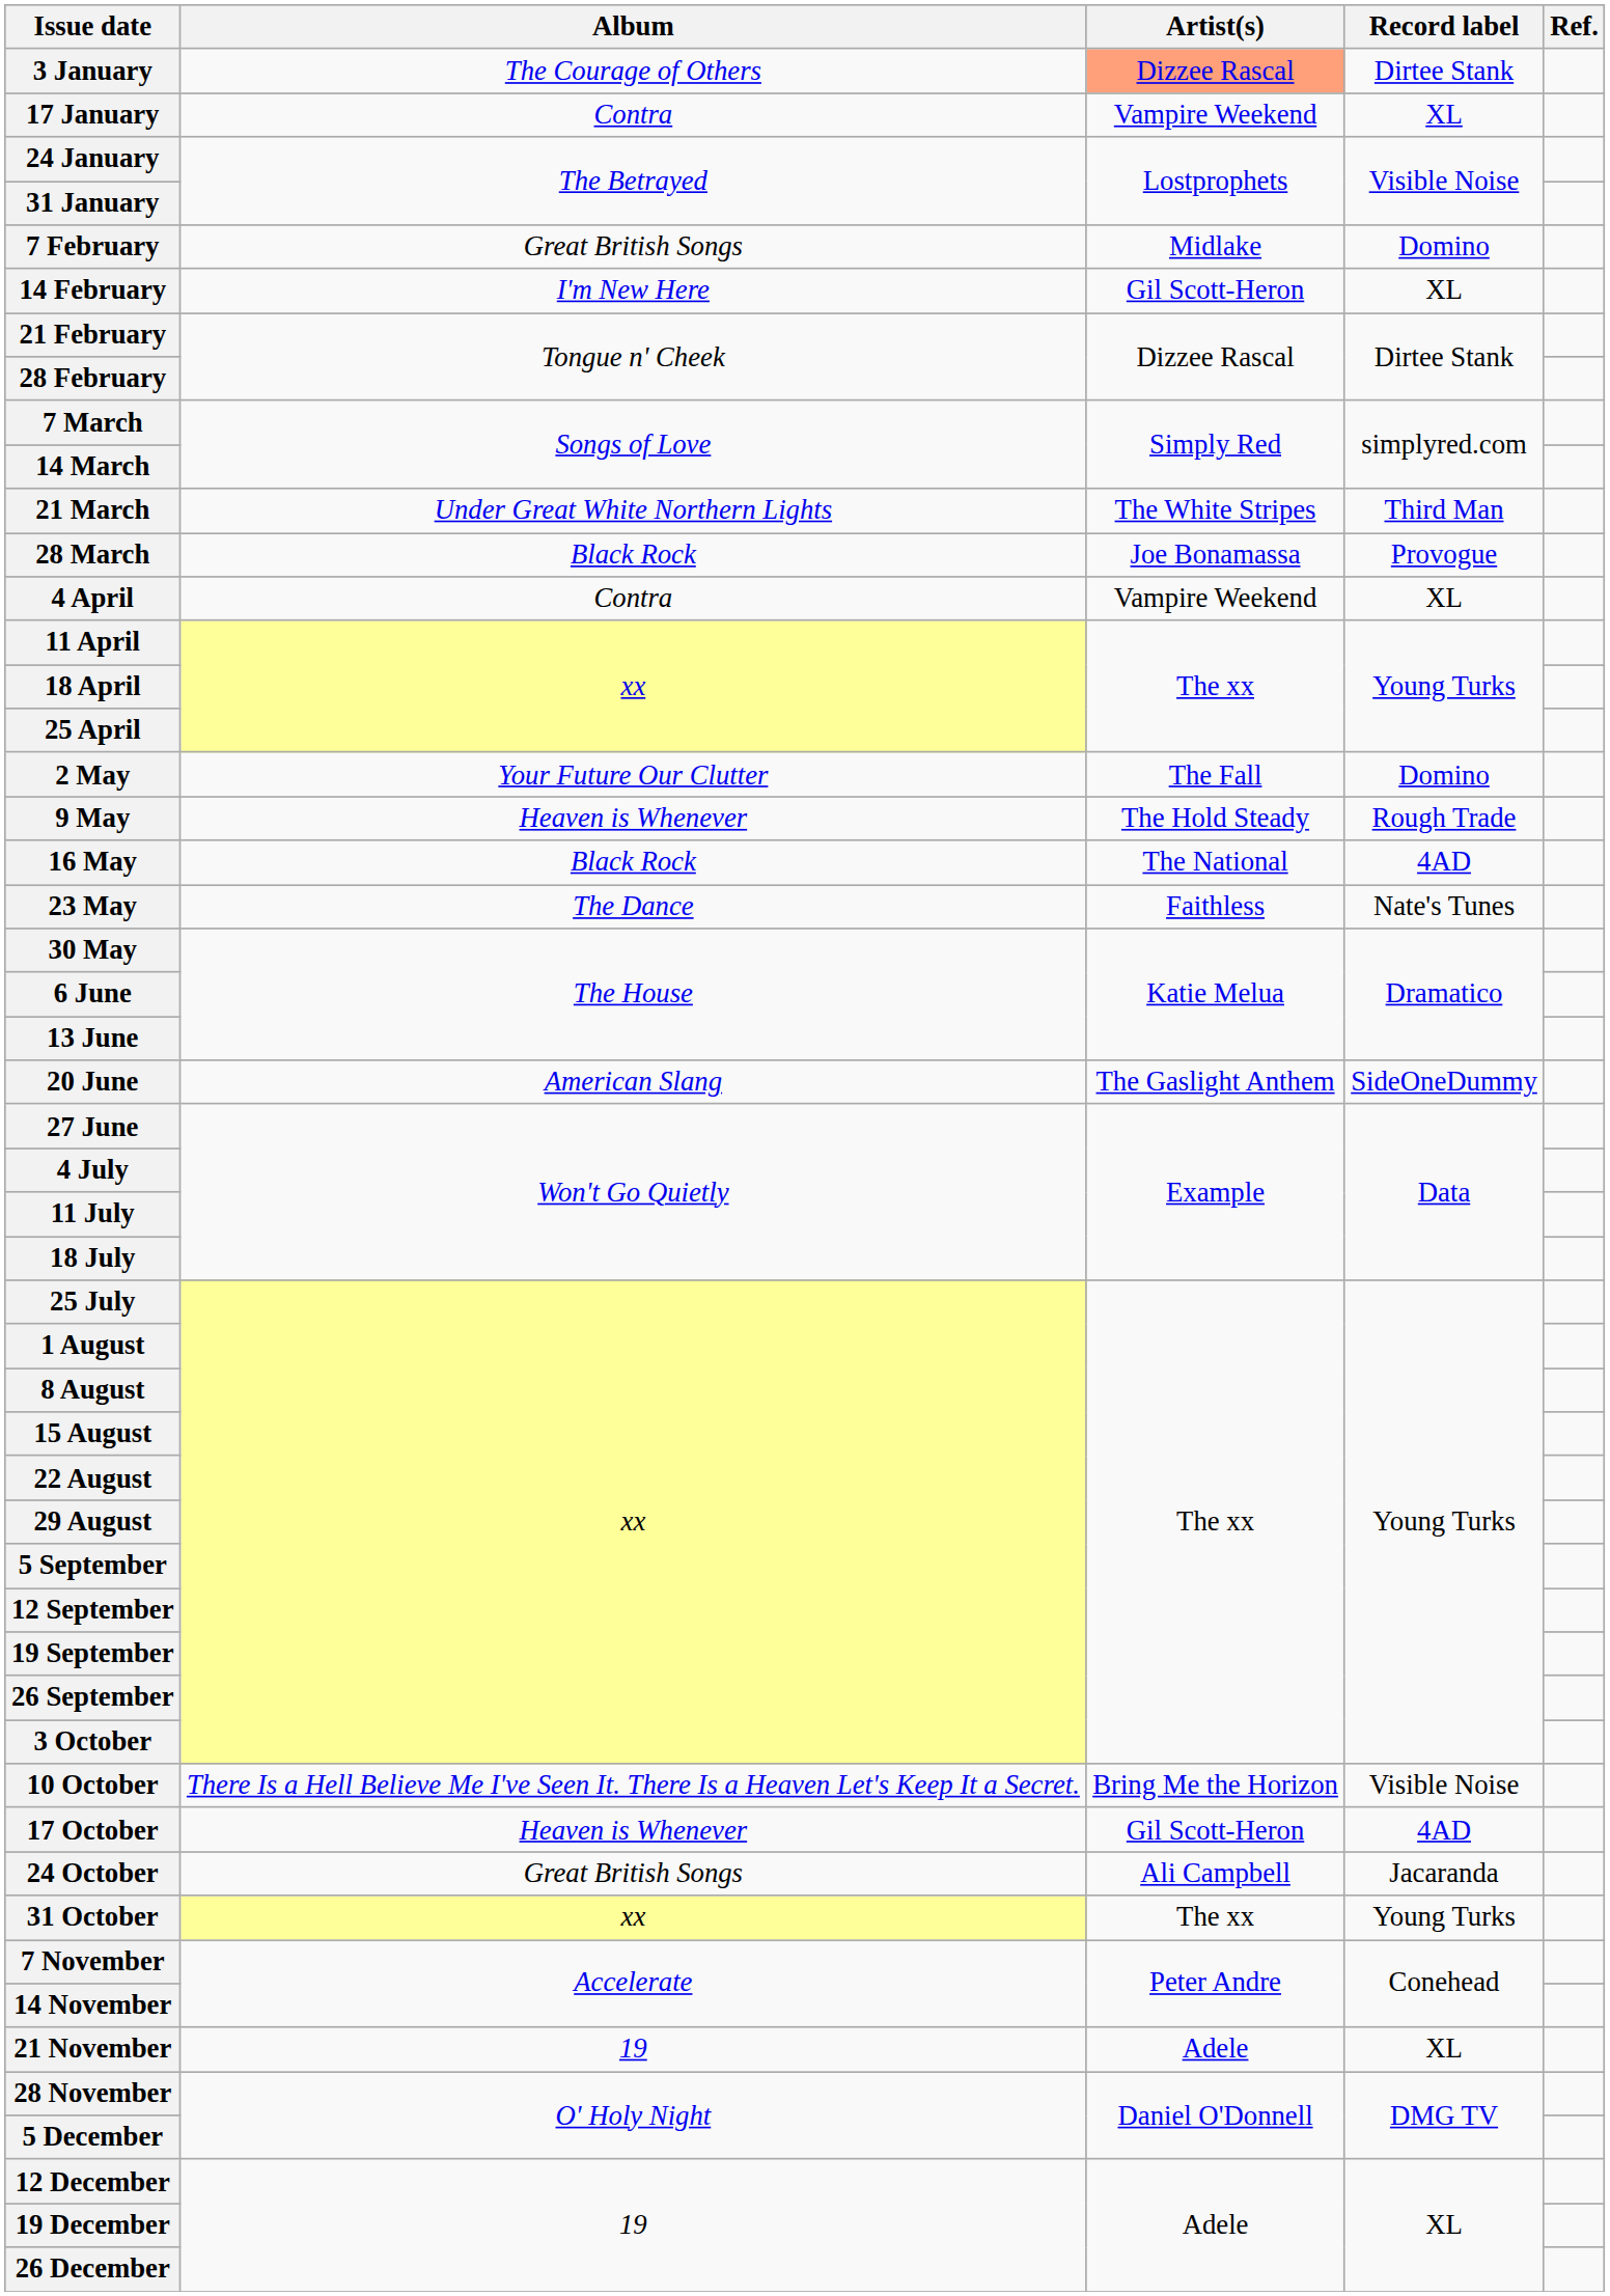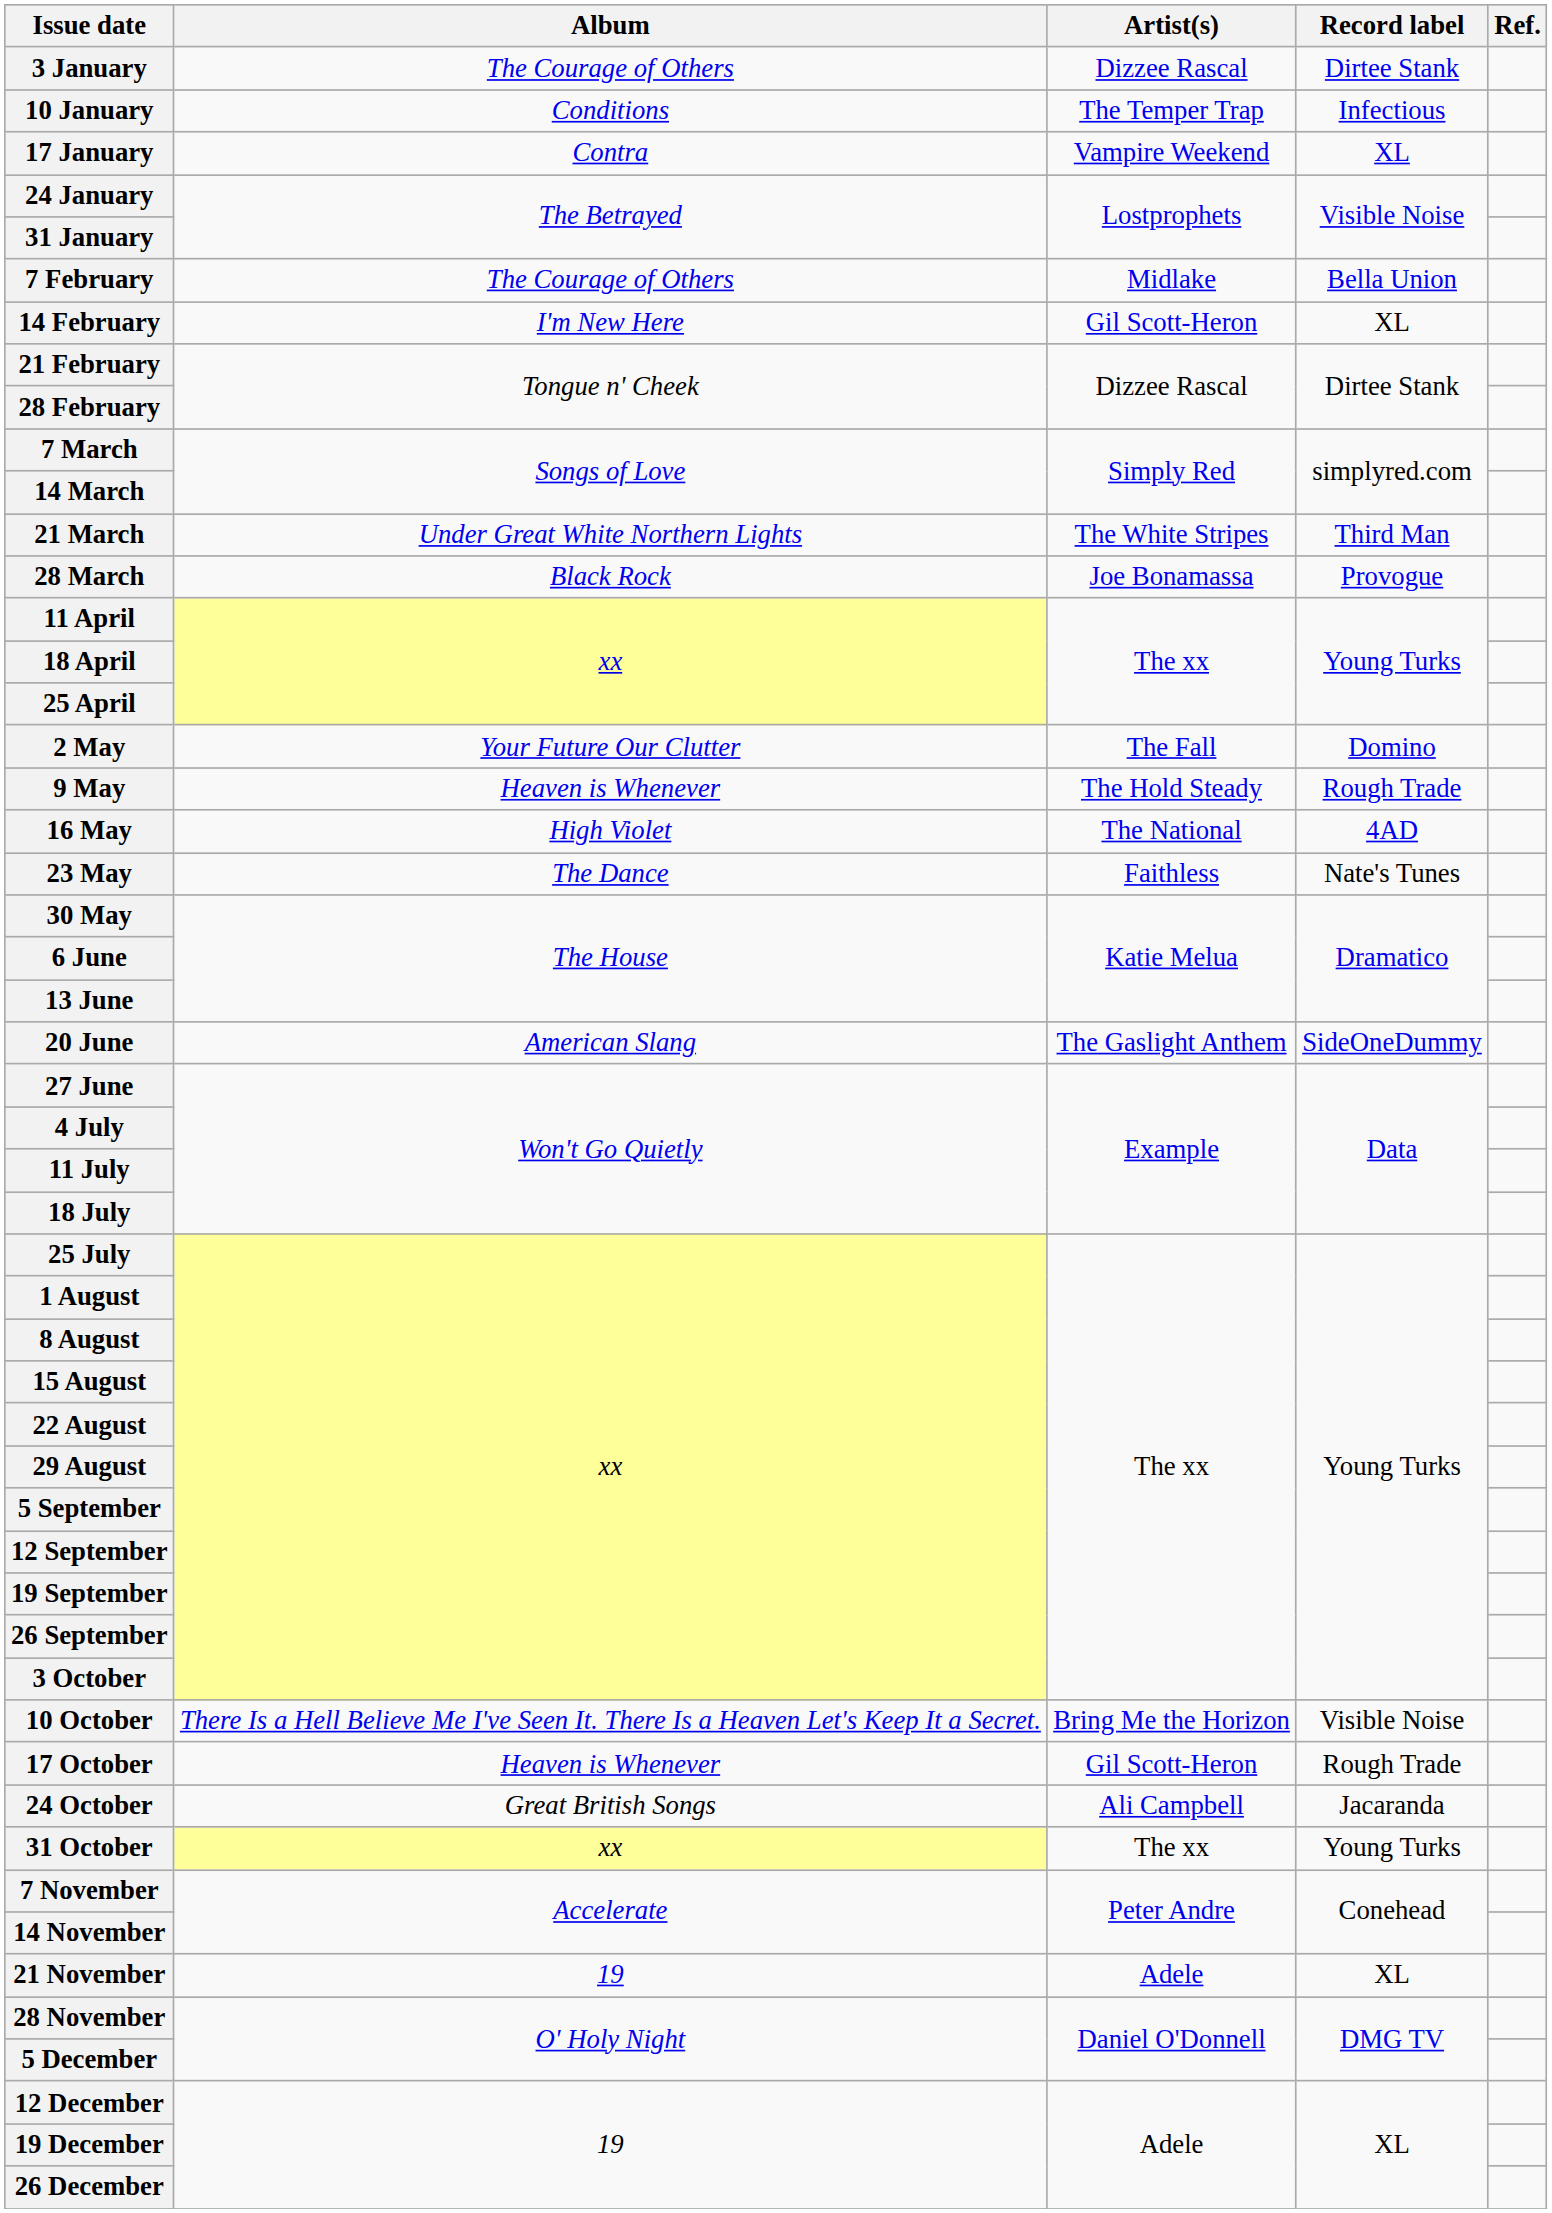3 January | Artist(s): lightsalmon background -> no background
+ row: 10 January | Conditions | The Temper Trap | Infectious
7 February | Album: Great British Songs -> The Courage of Others
7 February | Record label: Domino -> Bella Union
- row: 4 April | Contra | Vampire Weekend | XL
16 May | Album: Black Rock -> High Violet
17 October | Record label: 4AD -> Rough Trade
